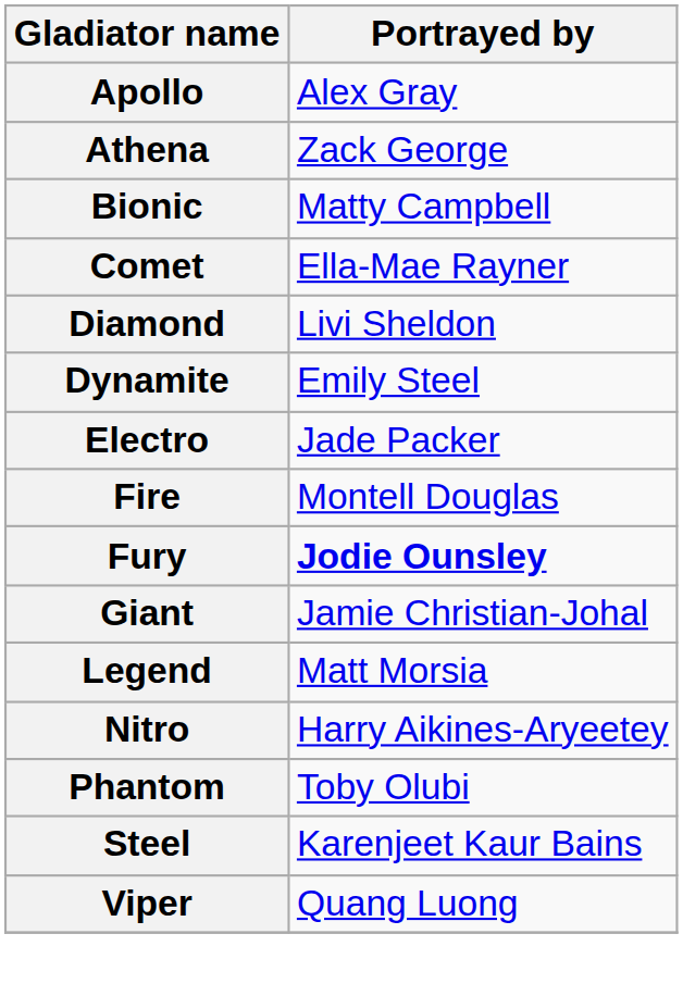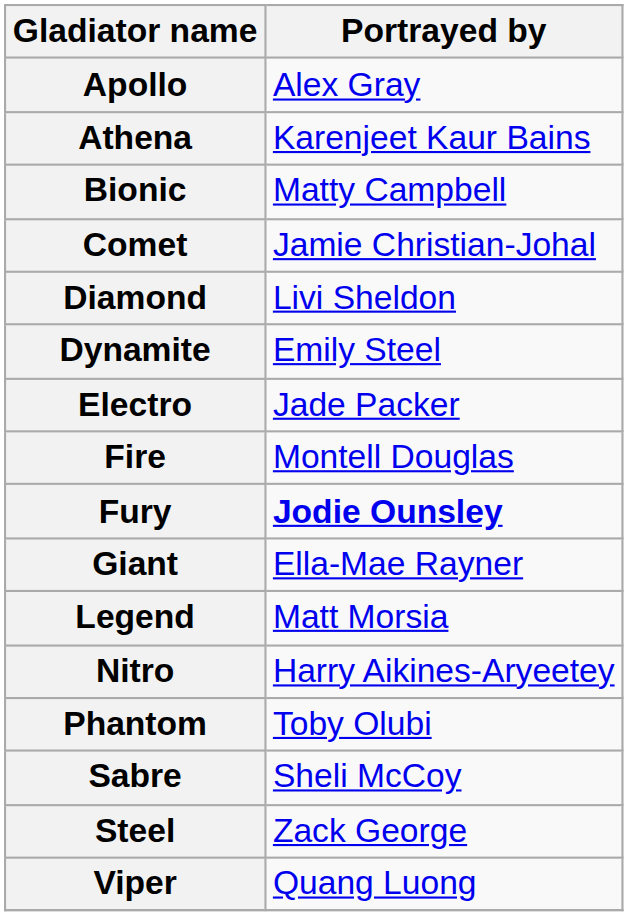Athena | Portrayed by: Zack George -> Karenjeet Kaur Bains
Comet | Portrayed by: Ella-Mae Rayner -> Jamie Christian-Johal
Giant | Portrayed by: Jamie Christian-Johal -> Ella-Mae Rayner
+ row: Sabre | Sheli McCoy
Steel | Portrayed by: Karenjeet Kaur Bains -> Zack George
